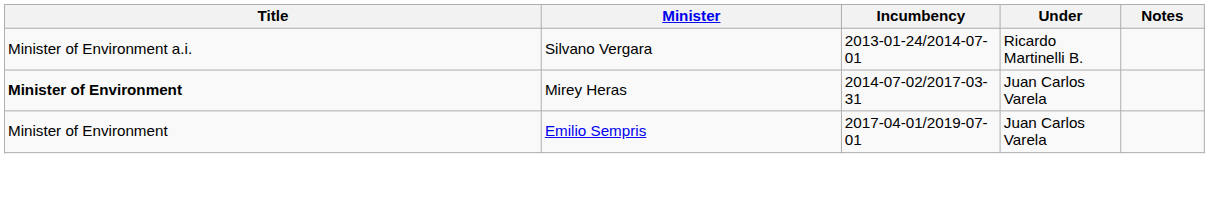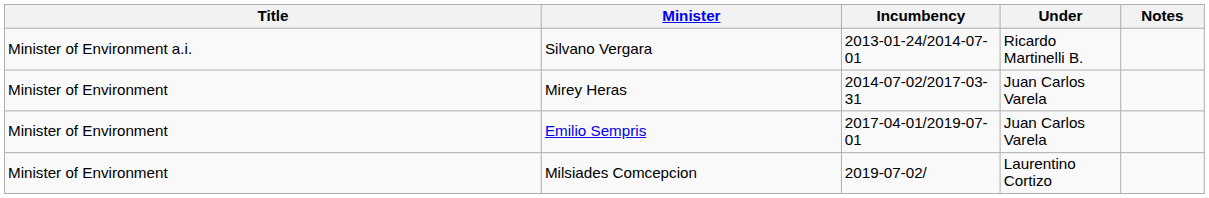Mirey Heras | Title: bold -> normal
+ row: Minister of Environment | Milsiades Comcepcion | 2019-07-02/ | Laurentino Cortizo
